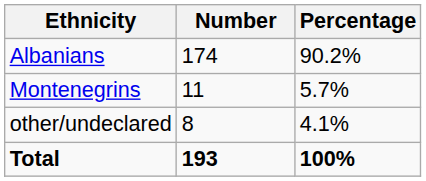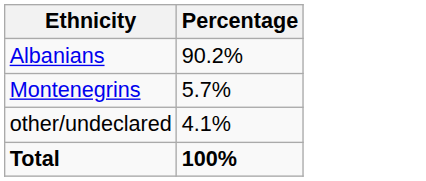- column: Number | 174 | 11 | 8 | 193
